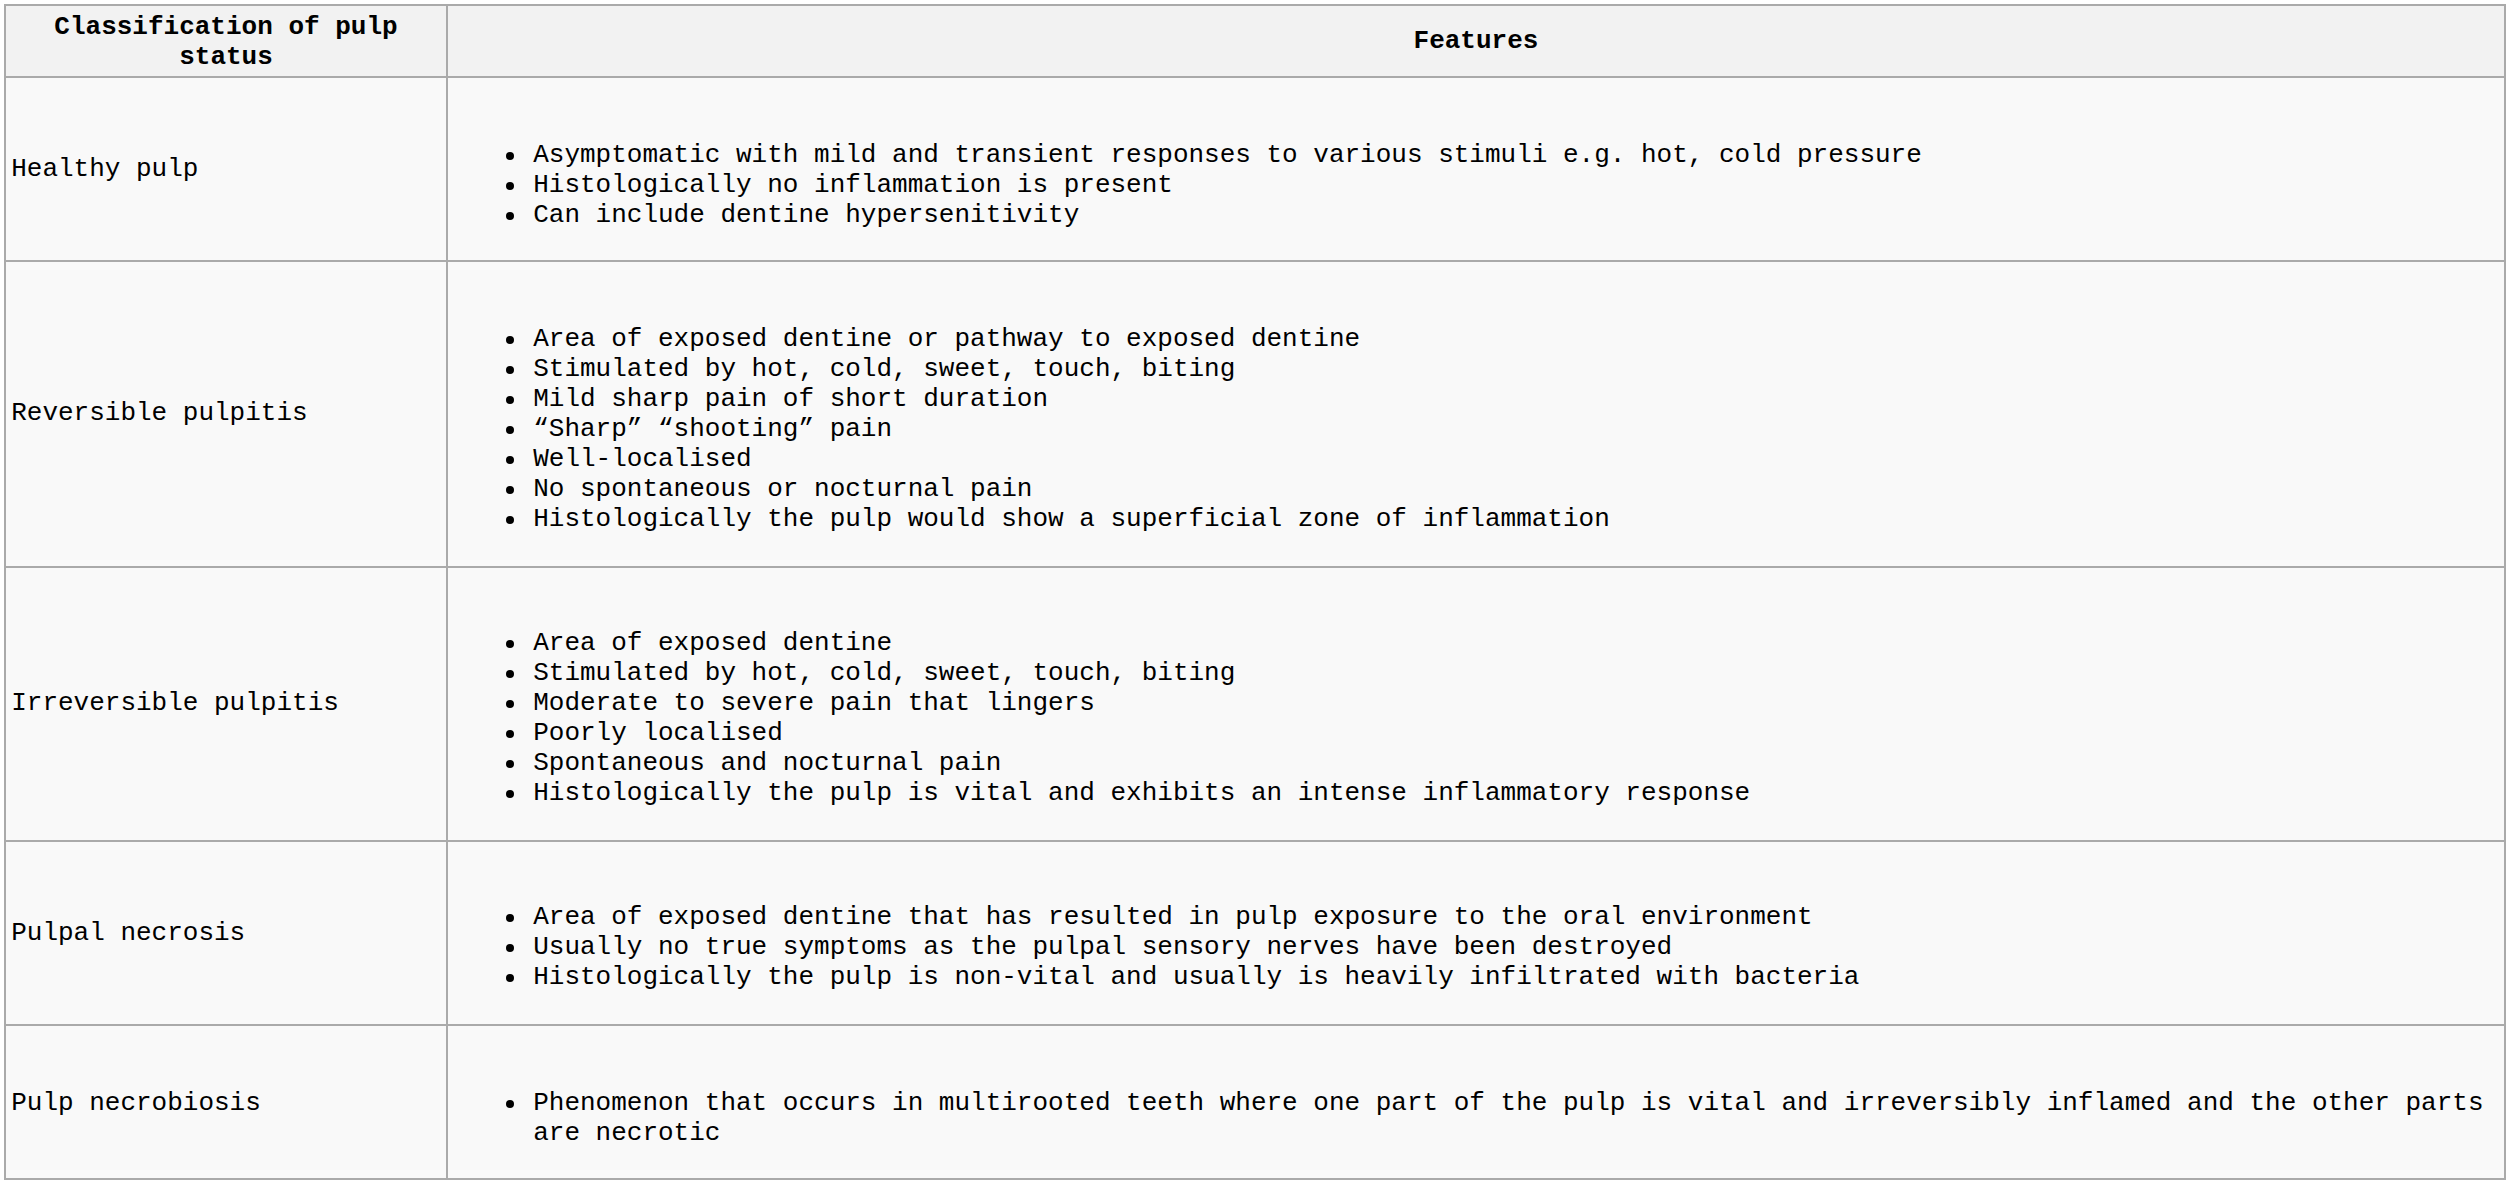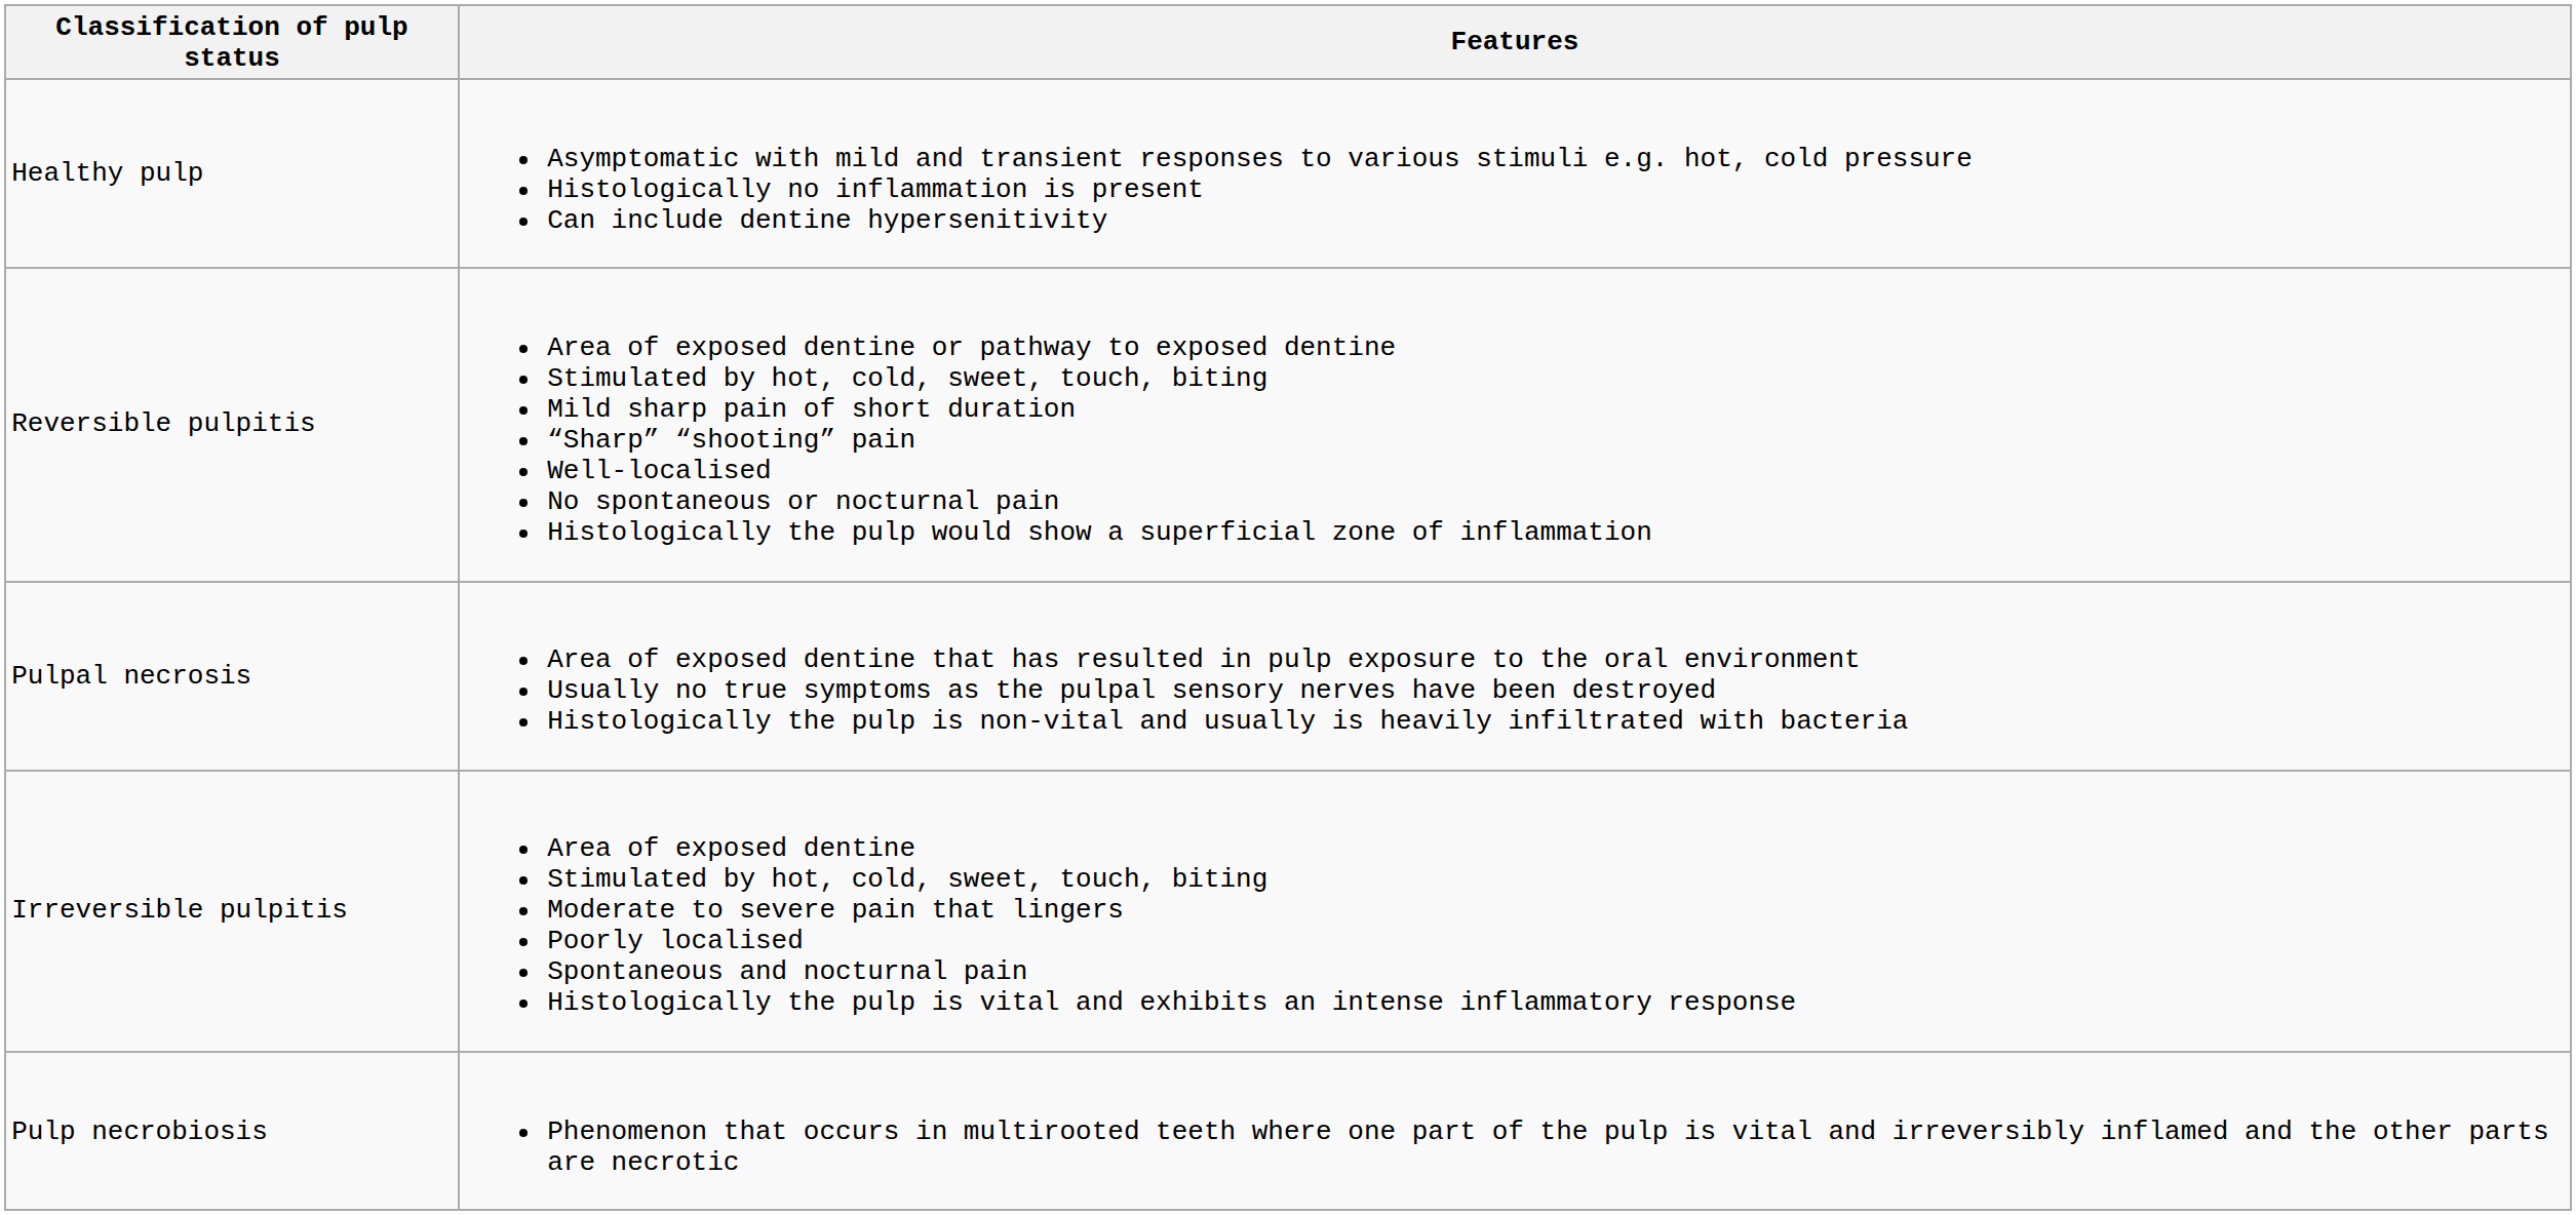rows swapped: Irreversible pulpitis <-> Pulpal necrosis
